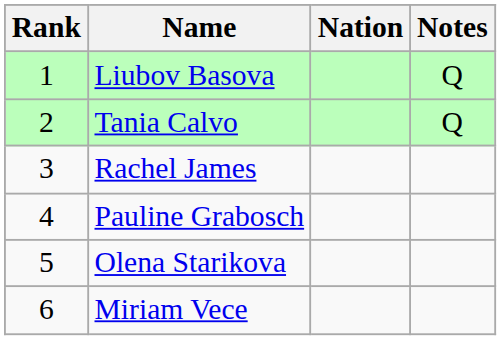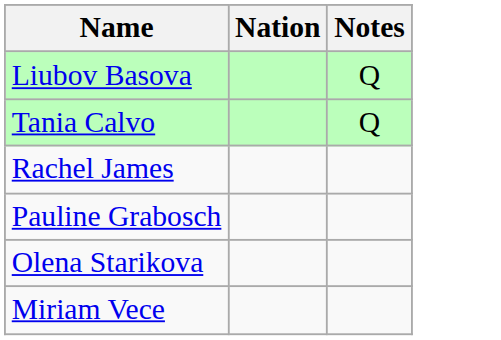- column: Rank | 1 | 2 | 3 | 4 | 5 | 6
